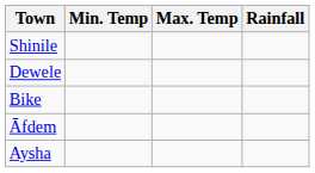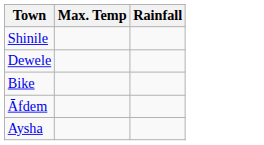- column: Min. Temp
